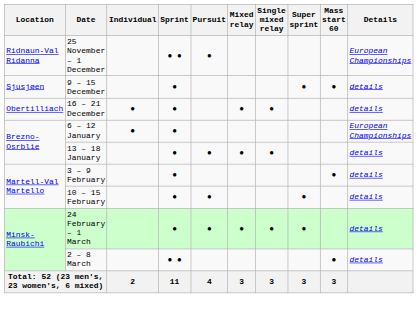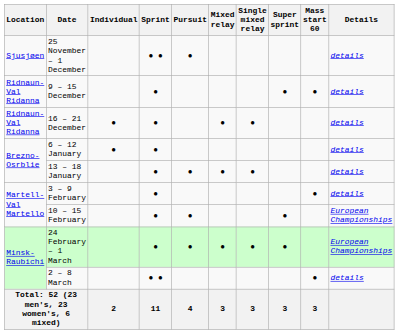25 November – 1 December | Location: Ridnaun-Val Ridanna -> Sjusjøen
25 November – 1 December | Details: European Championships -> details
9 – 15 December | Location: Sjusjøen -> Ridnaun-Val Ridanna
16 – 21 December | Location: Obertilliach -> Ridnaun-Val Ridanna
6 – 12 January | Details: European Championships -> details
10 – 15 February | Details: details -> European Championships
24 February – 1 March | Details: details -> European Championships
